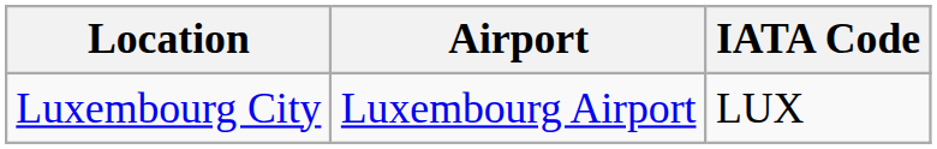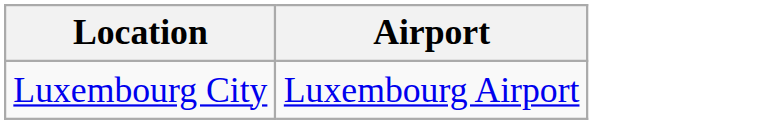- column: IATA Code | LUX
